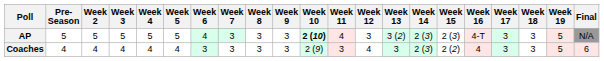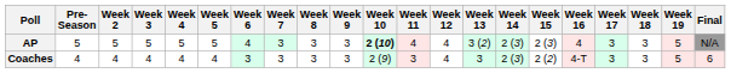AP | Week 12: 3 -> 4
AP | Week 16: 4-T -> 4
Coaches | Week 16: 4 -> 4-T
